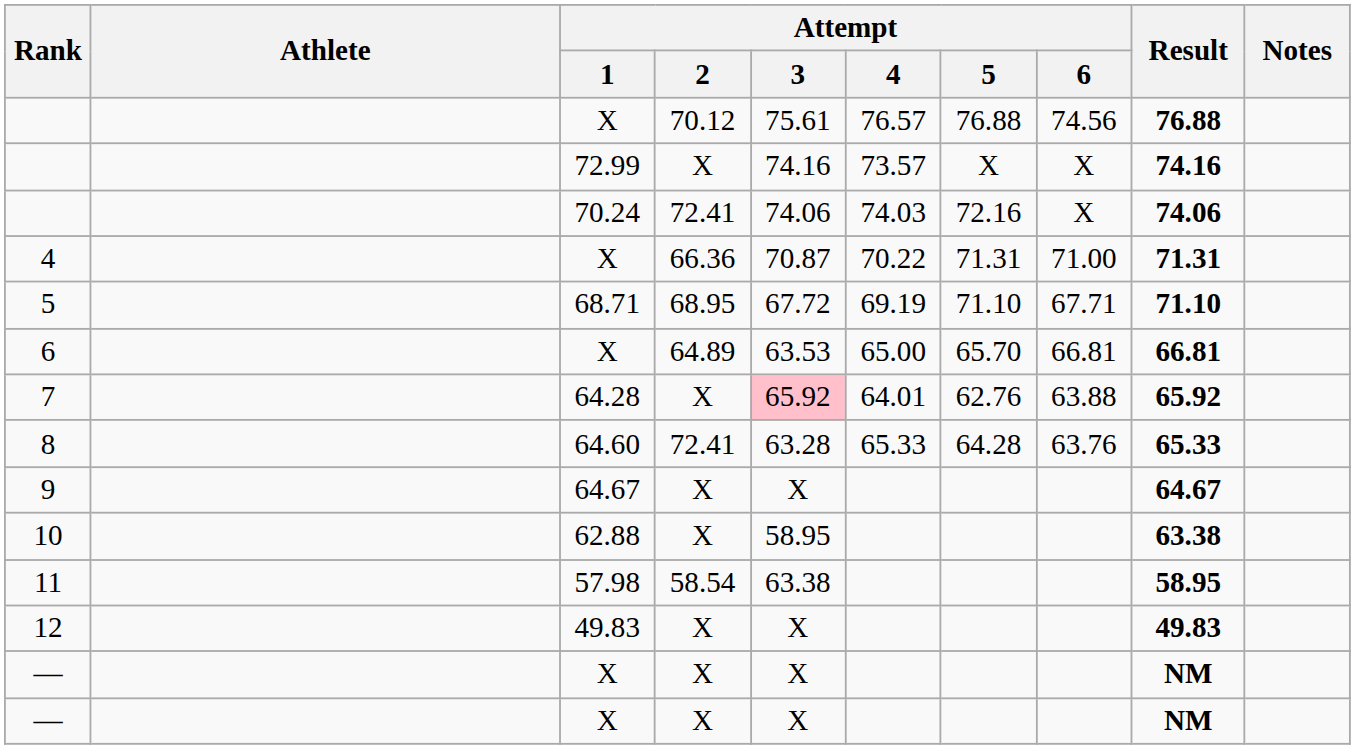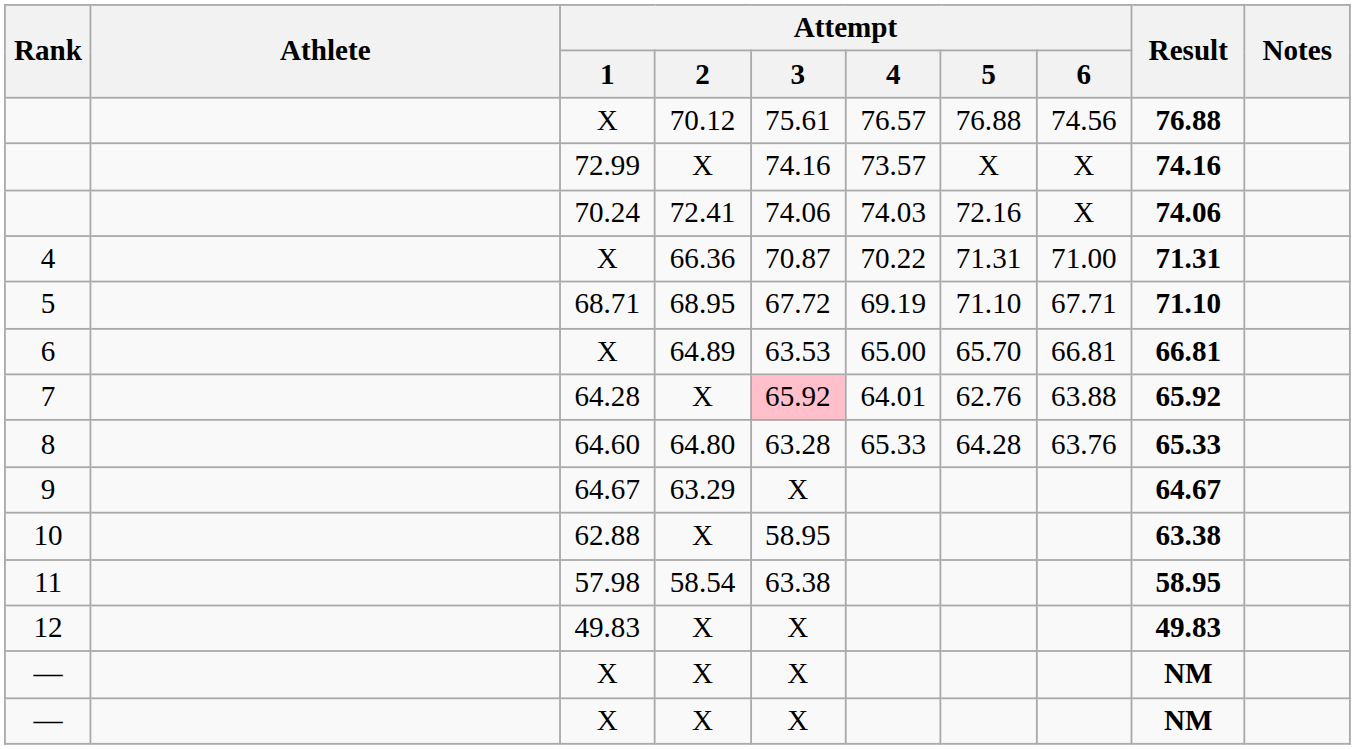8 | Attempt / 2: 72.41 -> 64.80
9 | Attempt / 2: X -> 63.29
